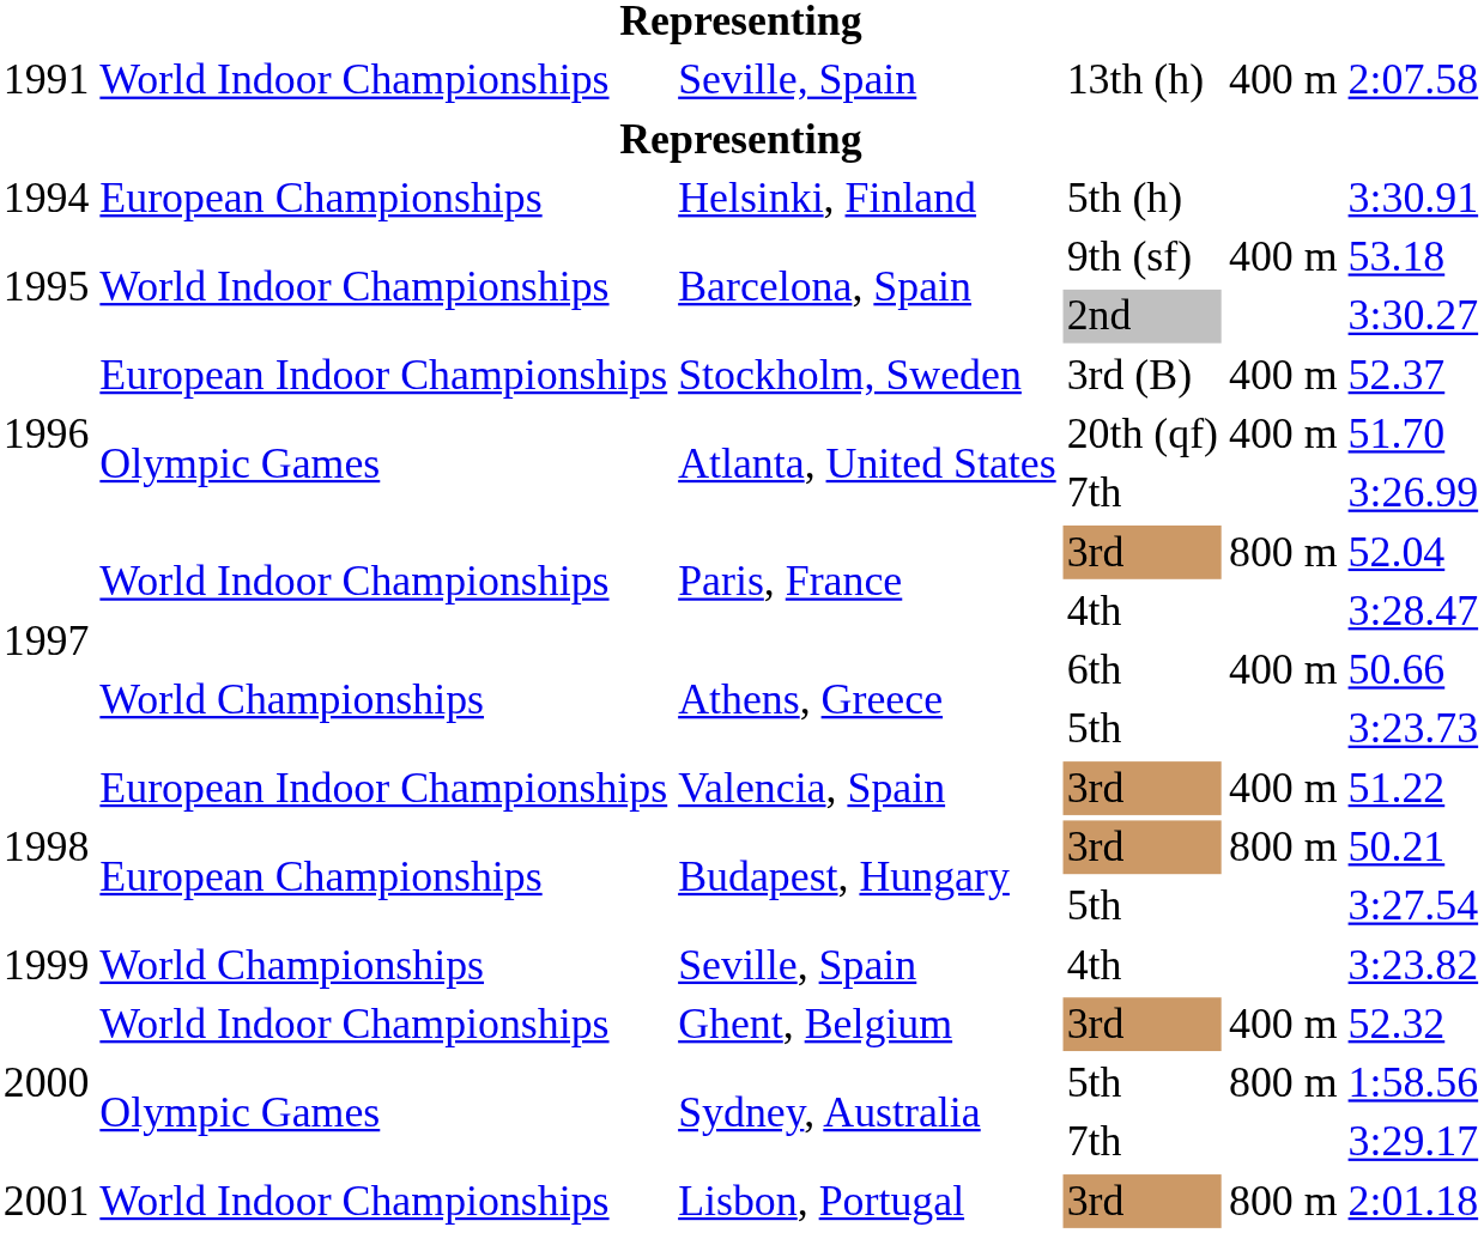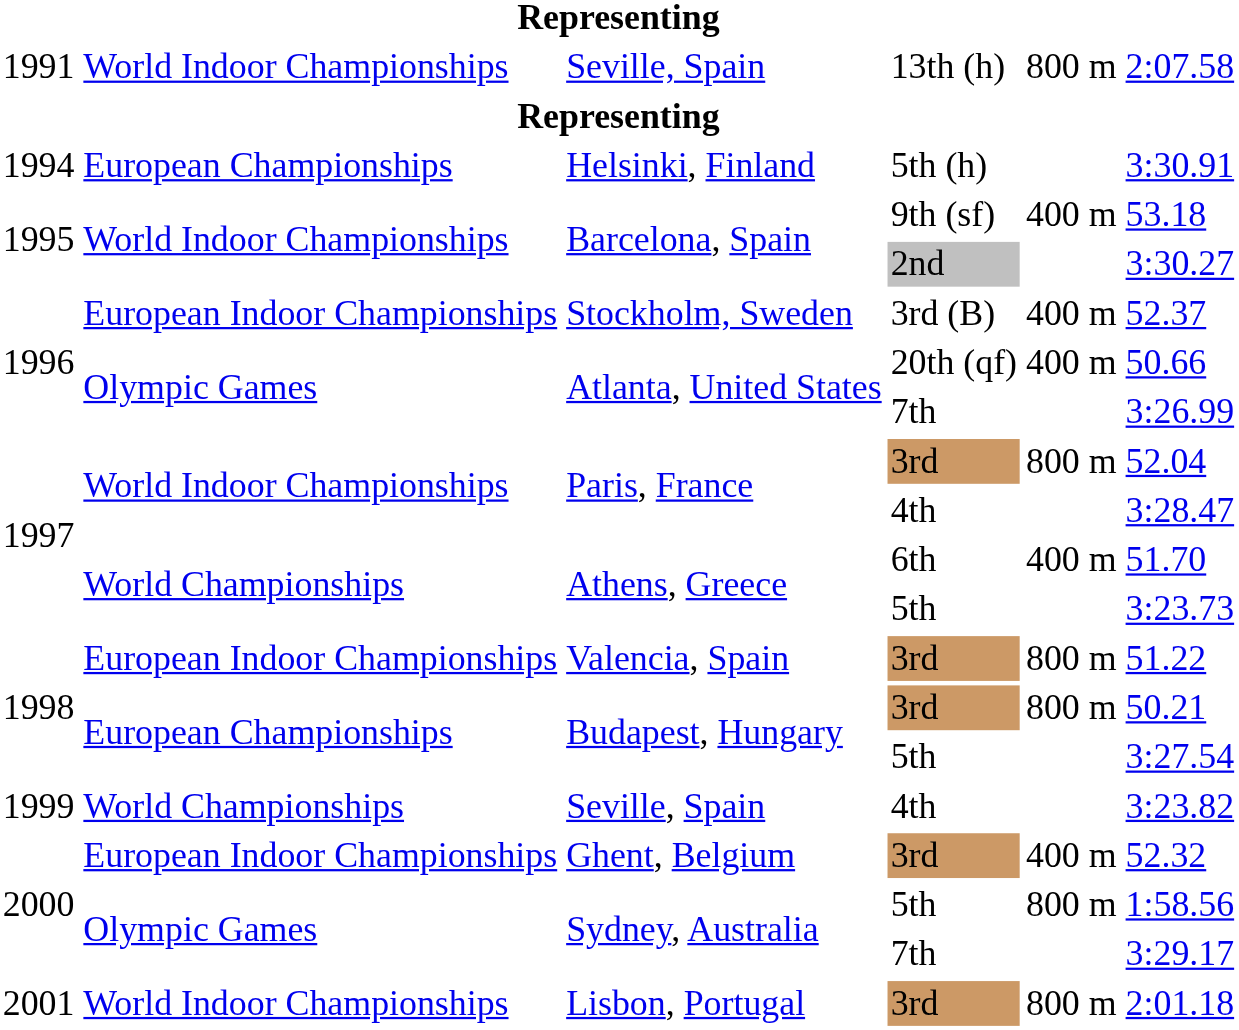Seville, Spain / 13th (h) | column 5: 400 m -> 800 m
Atlanta, United States / 20th (qf) | column 6: 51.70 -> 50.66
Athens, Greece / 6th | column 6: 50.66 -> 51.70
Valencia, Spain | column 5: 400 m -> 800 m
Ghent, Belgium | column 2: World Indoor Championships -> European Indoor Championships
